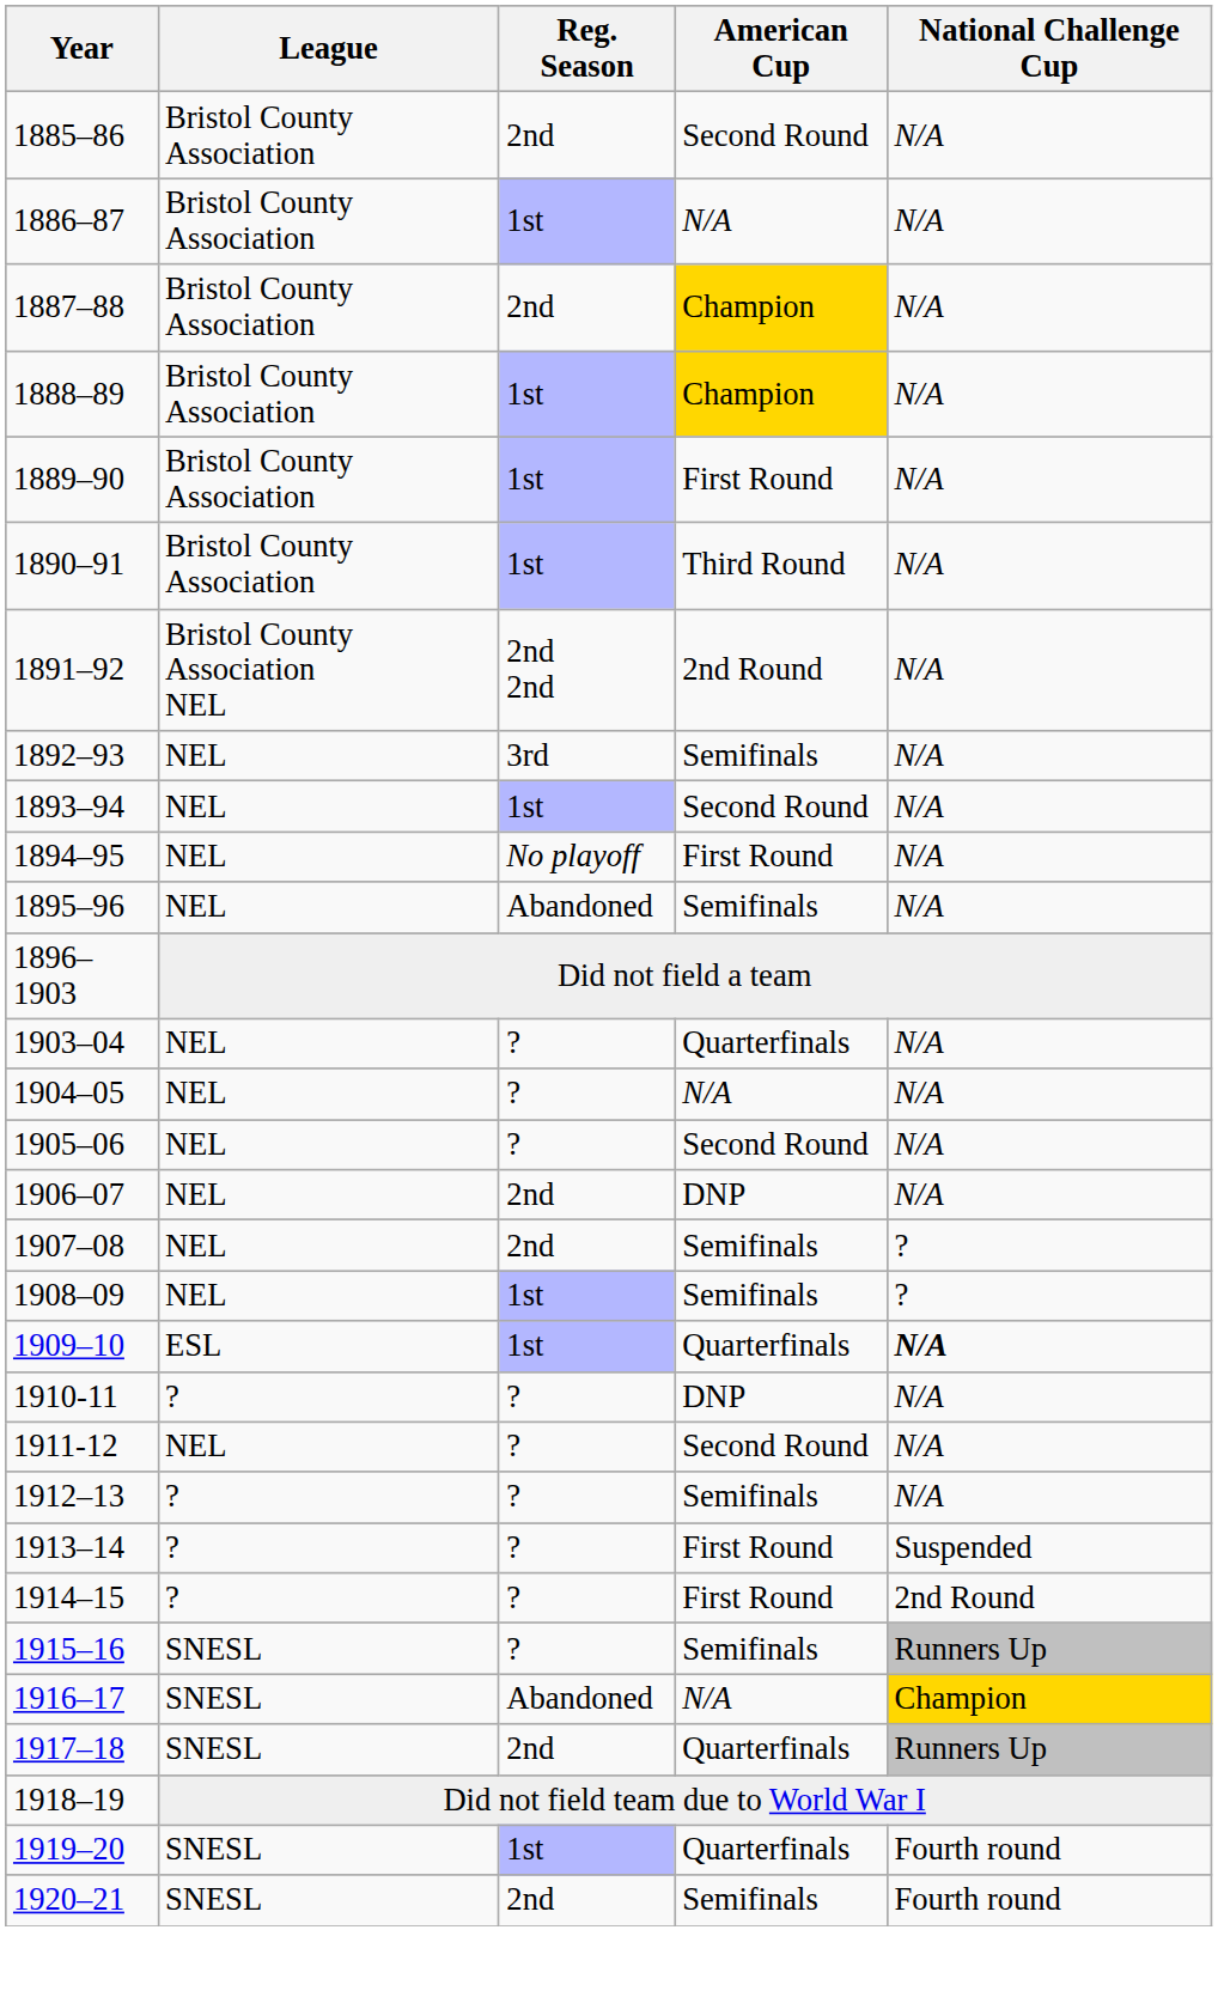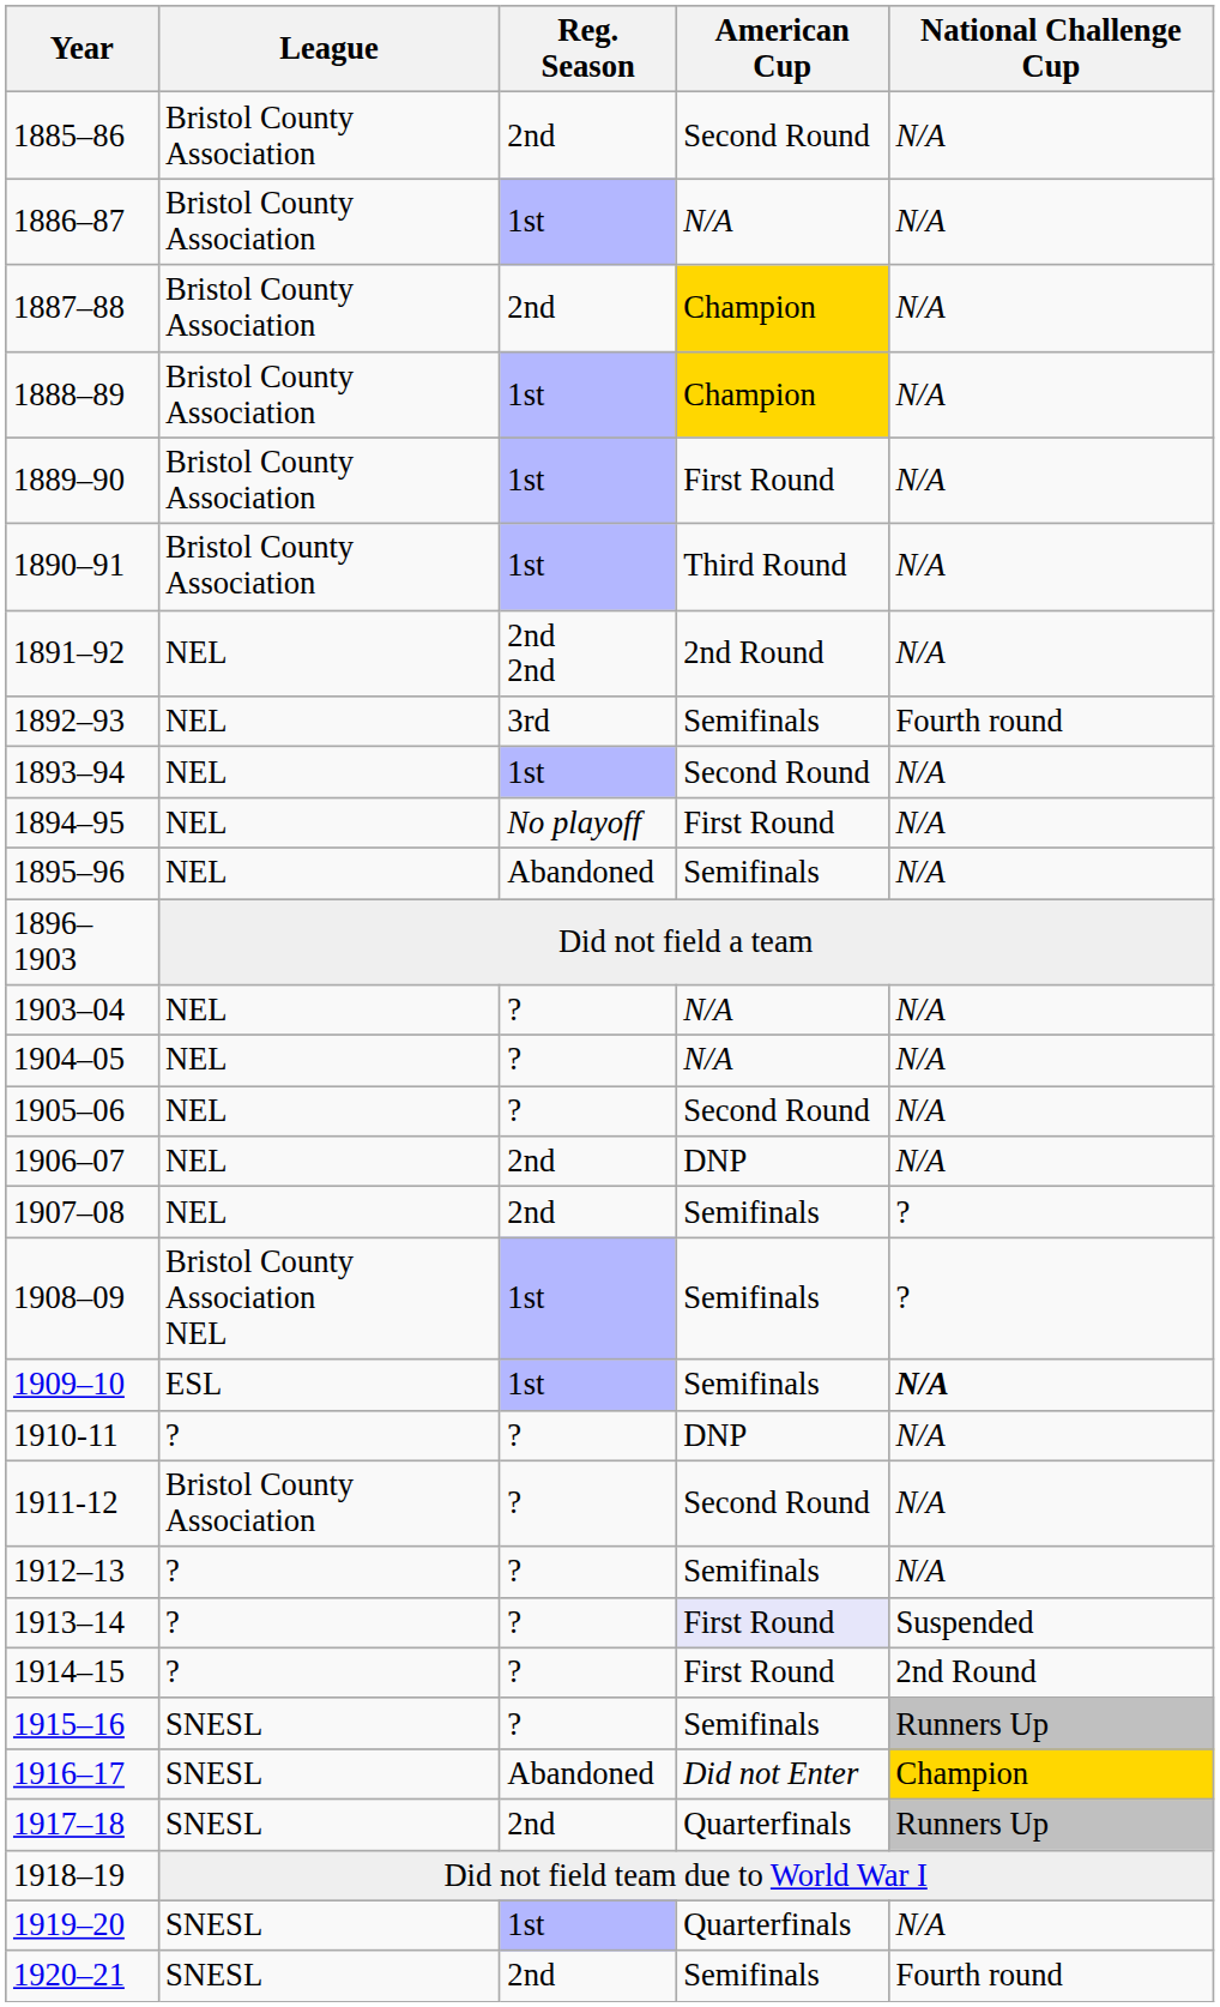1891–92 | League: Bristol County Association NEL -> NEL
1892–93 | National Challenge Cup: N/A -> Fourth round
1903–04 | American Cup: Quarterfinals -> N/A
1908–09 | League: NEL -> Bristol County Association NEL
1909–10 | American Cup: Quarterfinals -> Semifinals
1911-12 | League: NEL -> Bristol County Association
1913–14 | American Cup: no background -> lavender background
1916–17 | American Cup: N/A -> Did not Enter
1919–20 | National Challenge Cup: Fourth round -> N/A
